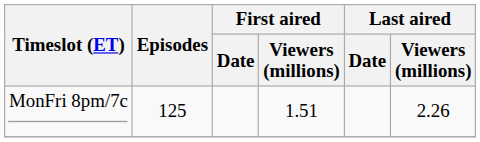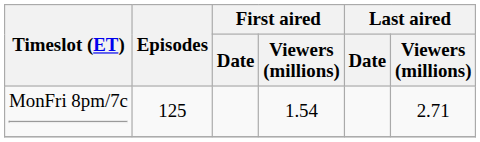MonFri 8pm/7c | First aired / Viewers (millions): 1.51 -> 1.54
MonFri 8pm/7c | Last aired / Viewers (millions): 2.26 -> 2.71
